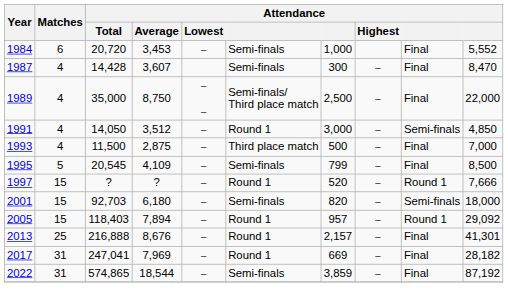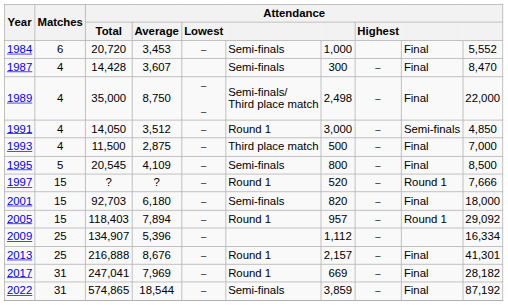1989 | column 7: 2,500 -> 2,498
1995 | column 7: 799 -> 800
2001 | column 9: Semi-finals -> Final
+ row: 2009 | 25 | 134,907 | 5,396 | – | 1,112 | – | 16,334
